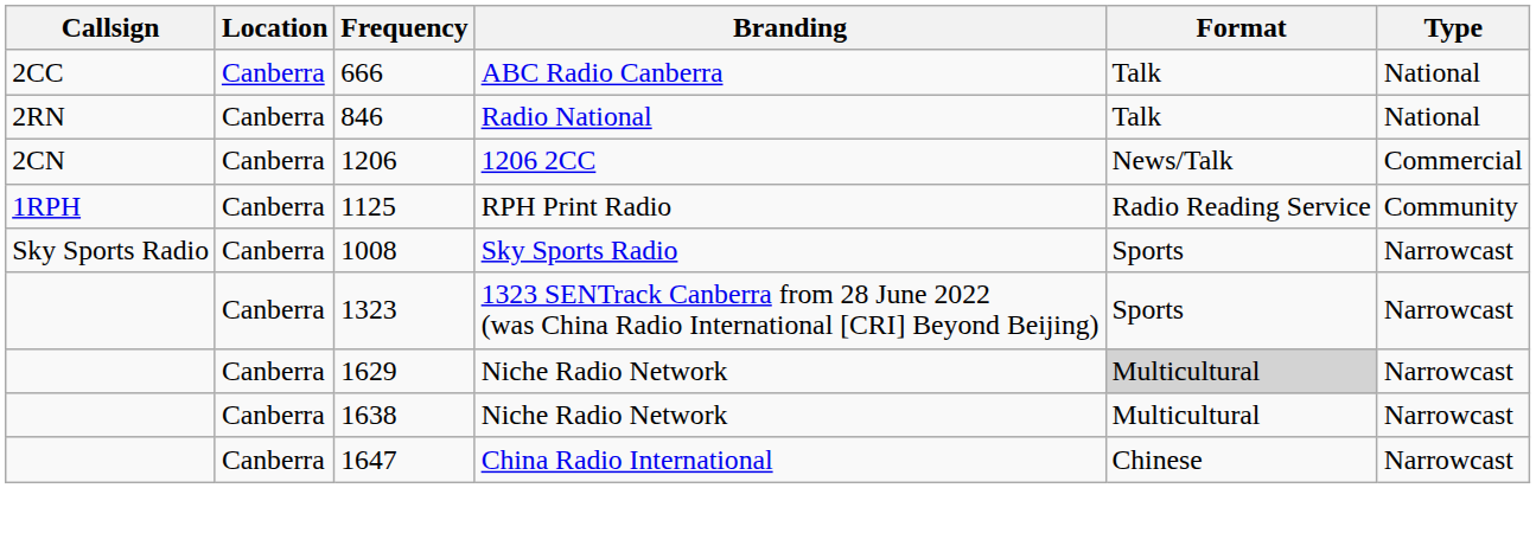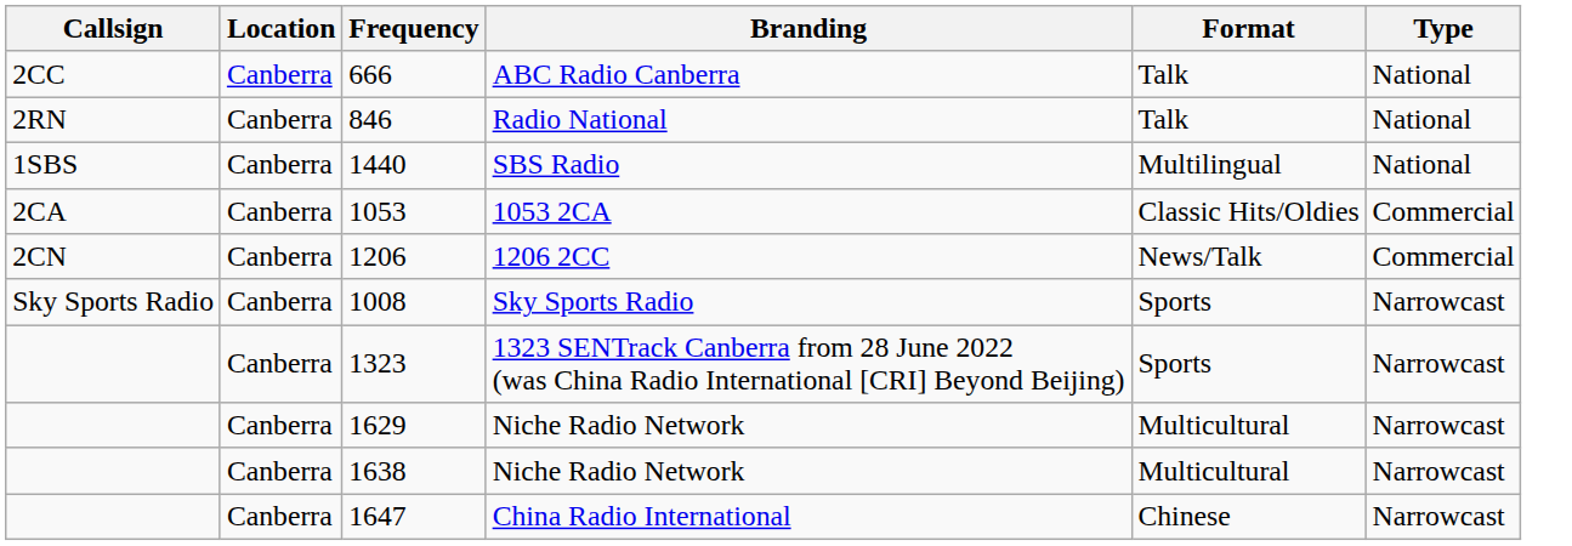+ row: 1SBS | Canberra | 1440 | SBS Radio | Multilingual | National
+ row: 2CA | Canberra | 1053 | 1053 2CA | Classic Hits/Oldies | Commercial
- row: 1RPH | Canberra | 1125 | RPH Print Radio | Radio Reading Service | Community
1629 / Niche Radio Network | Format: lightgrey background -> no background
